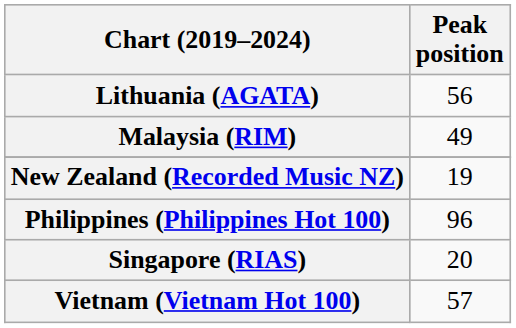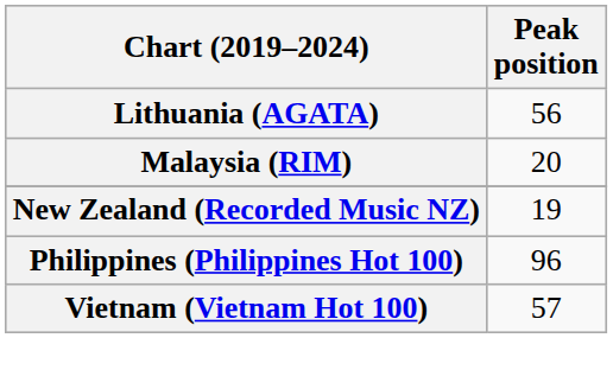Malaysia (RIM) | Peak position: 49 -> 20
- row: Singapore (RIAS) | 20
